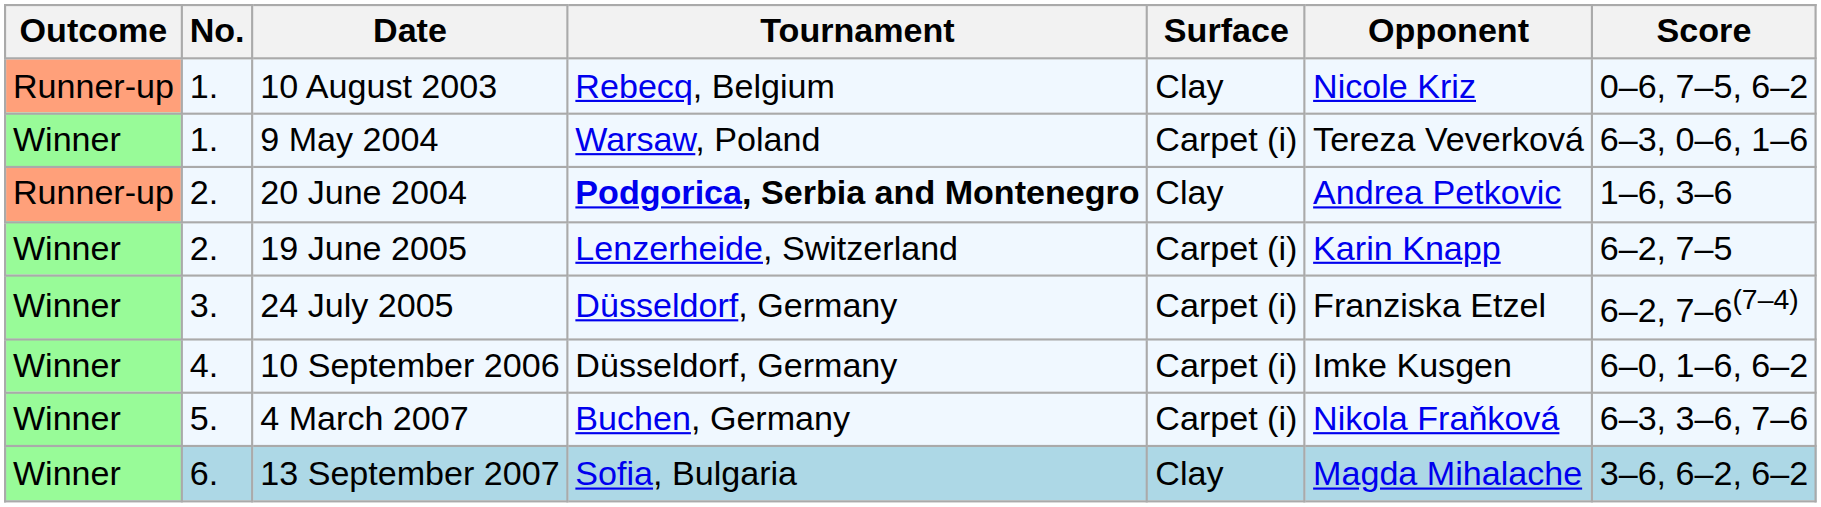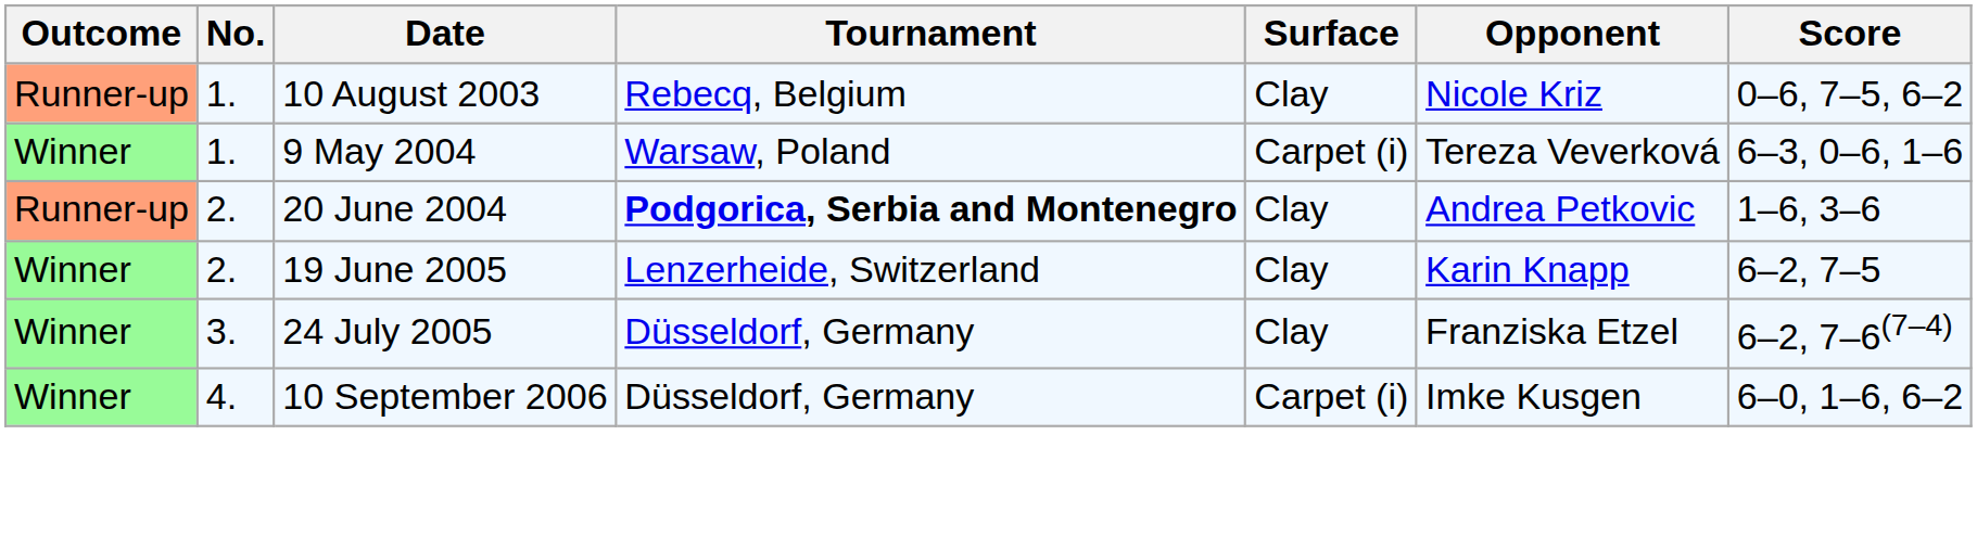19 June 2005 | Surface: Carpet (i) -> Clay
24 July 2005 | Surface: Carpet (i) -> Clay
- row: Winner | 5. | 4 March 2007 | Buchen, Germany | Carpet (i) | Nikola Fraňková | 6–3, 3–6, 7–6
- row: Winner | 6. | 13 September 2007 | Sofia, Bulgaria | Clay | Magda Mihalache | 3–6, 6–2, 6–2
